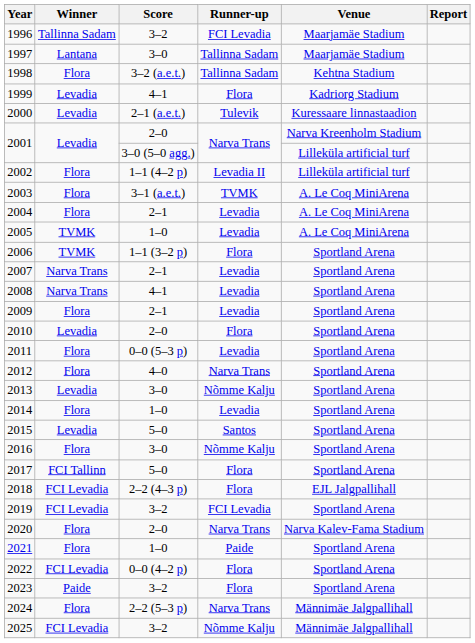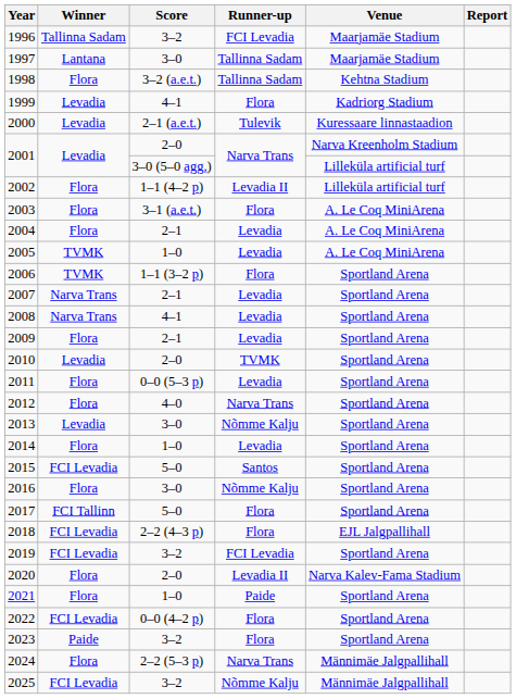2003 | Runner-up: TVMK -> Flora
2010 | Runner-up: Flora -> TVMK
2015 | Winner: Levadia -> FCI Levadia
2020 | Runner-up: Narva Trans -> Levadia II
